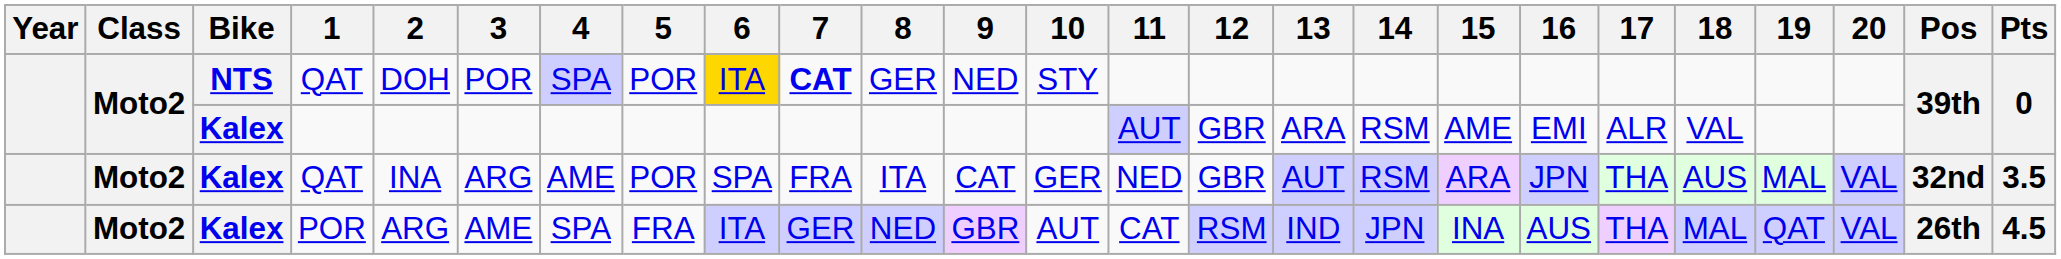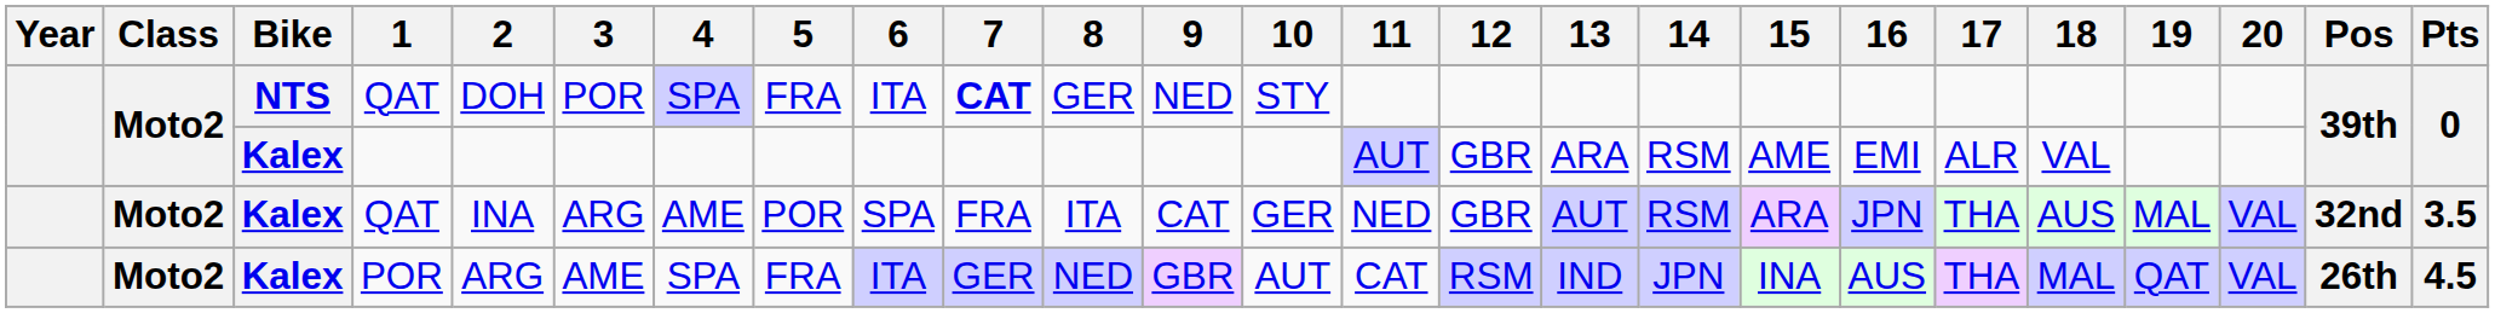NTS / QAT | 5: POR -> FRA
NTS / QAT | 6: gold background -> no background
